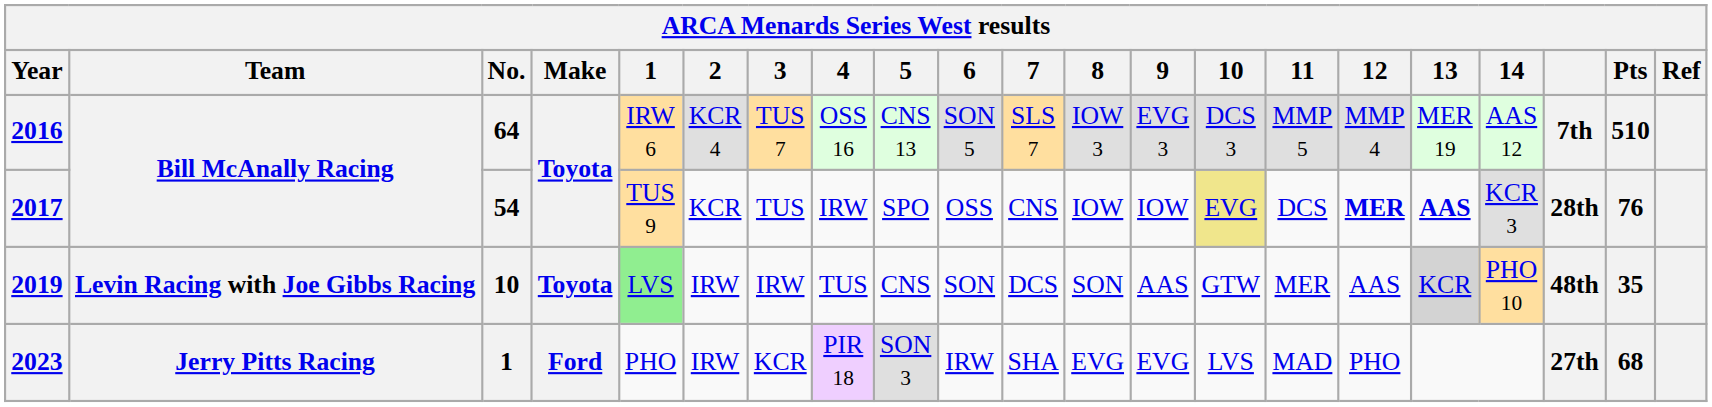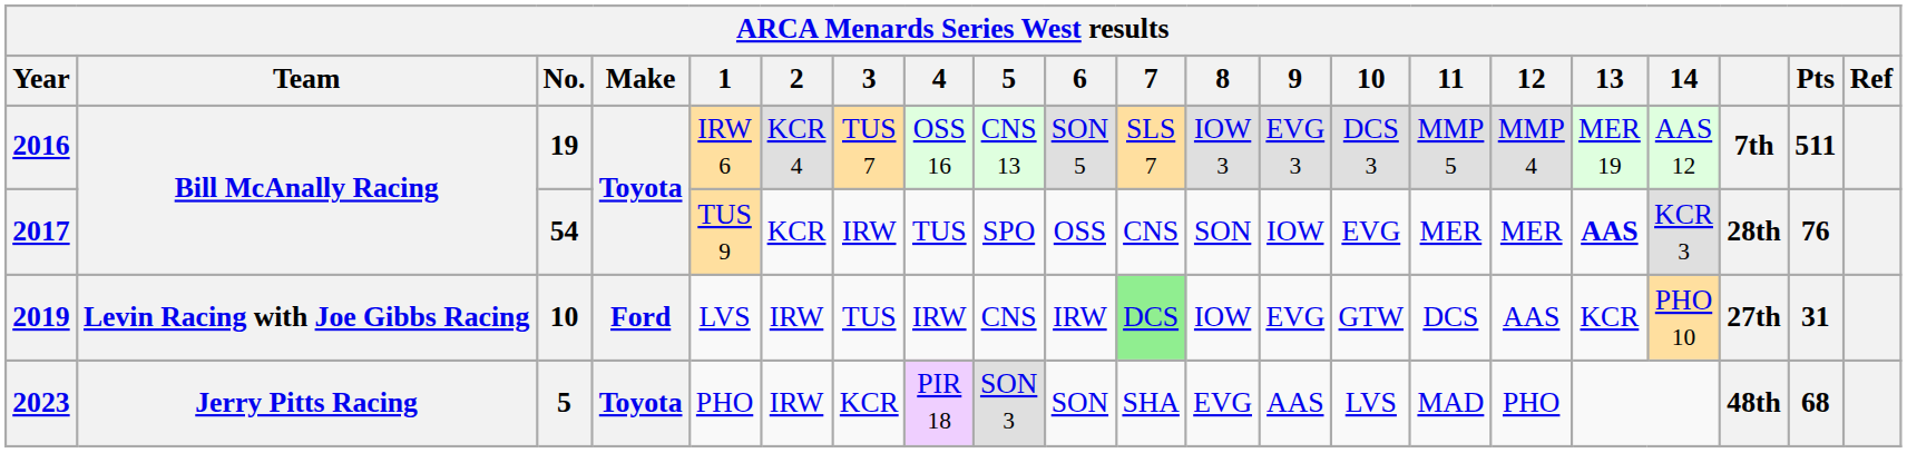2016 | No.: 64 -> 19
2016 | Pts: 510 -> 511
2017 | 3: TUS -> IRW
2017 | 4: IRW -> TUS
2017 | 8: IOW -> SON
2017 | 10: khaki background -> no background
2017 | 11: DCS -> MER
2017 | 12: bold -> normal
2019 | Make: Toyota -> Ford
2019 | 1: lightgreen background -> no background
2019 | 3: IRW -> TUS
2019 | 4: TUS -> IRW
2019 | 6: SON -> IRW
2019 | 7: no background -> lightgreen background
2019 | 8: SON -> IOW
2019 | 9: AAS -> EVG
2019 | 11: MER -> DCS
2019 | 13: lightgrey background -> no background
2019 | column 19: 48th -> 27th
2019 | Pts: 35 -> 31
2023 | No.: 1 -> 5
2023 | Make: Ford -> Toyota
2023 | 6: IRW -> SON
2023 | 9: EVG -> AAS
2023 | column 19: 27th -> 48th
